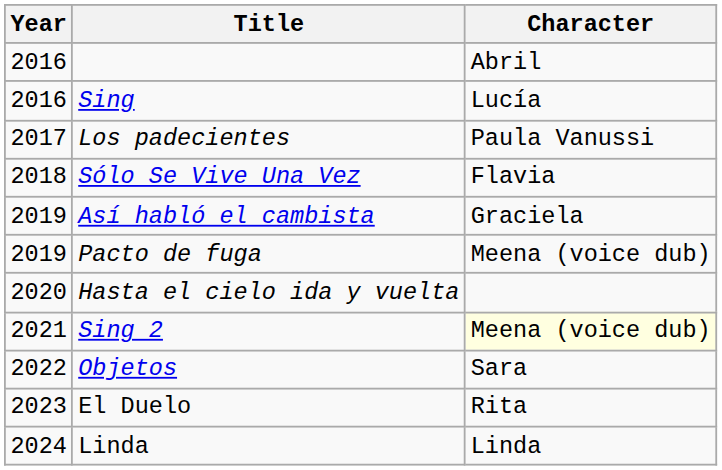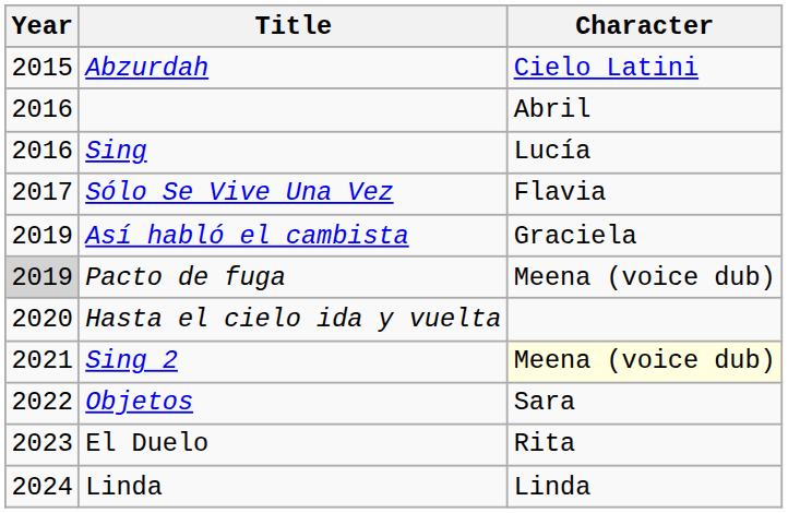+ row: 2015 | Abzurdah | Cielo Latini
- row: 2017 | Los padecientes | Paula Vanussi
Sólo Se Vive Una Vez | Year: 2018 -> 2017
Pacto de fuga | Year: no background -> lightgrey background
